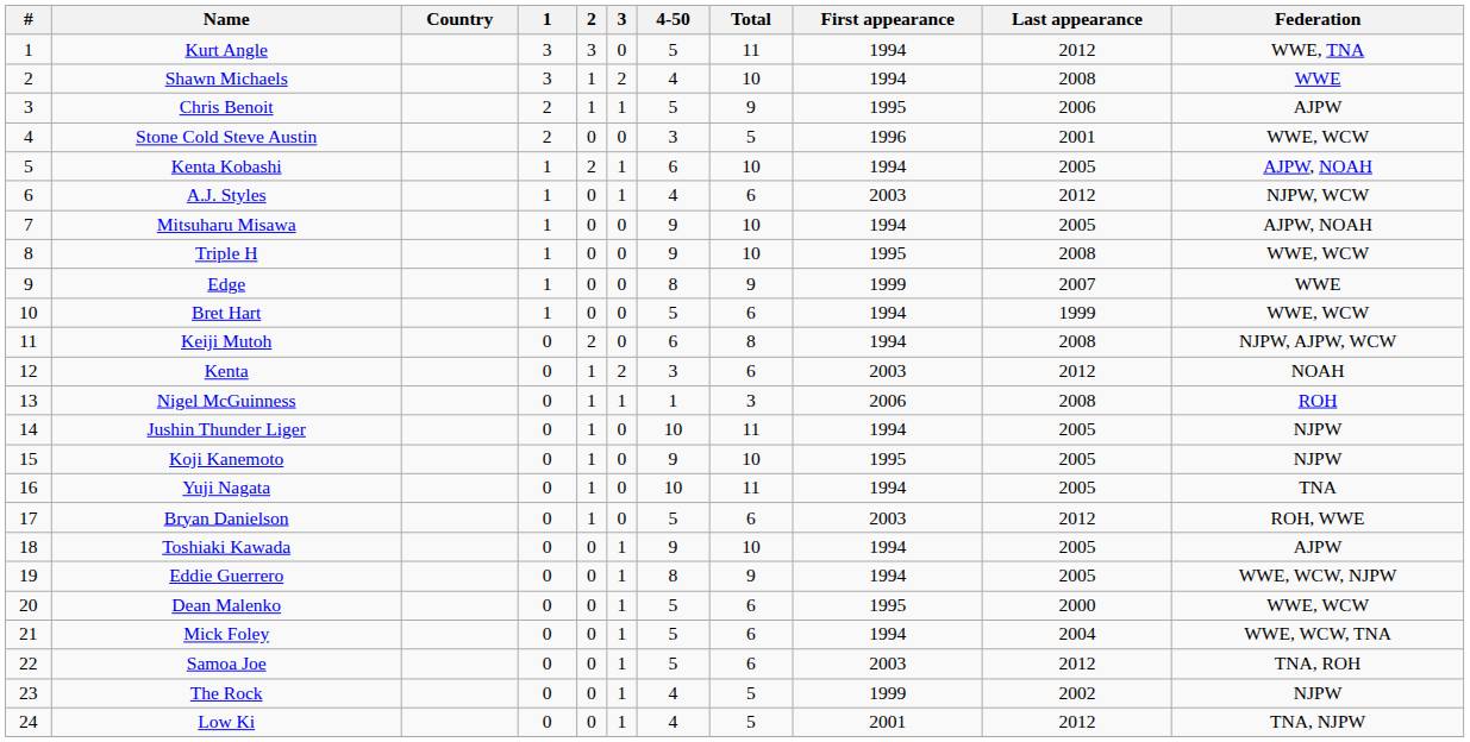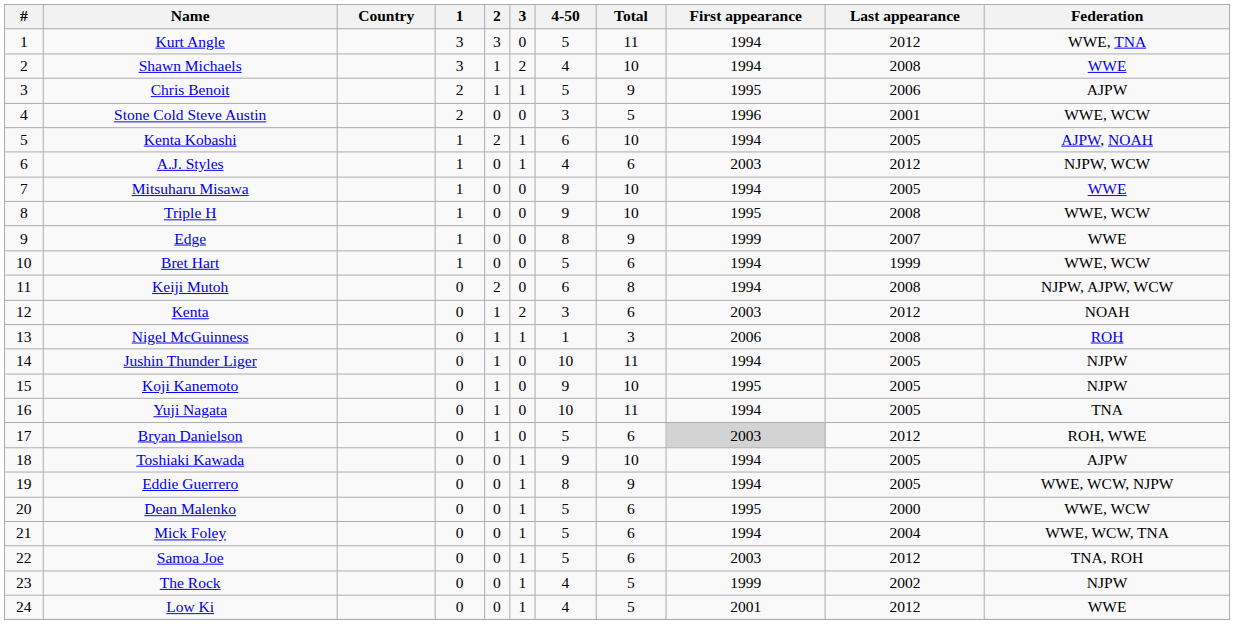Mitsuharu Misawa | Federation: AJPW, NOAH -> WWE
Bryan Danielson | First appearance: no background -> lightgrey background
Low Ki | Federation: TNA, NJPW -> WWE
